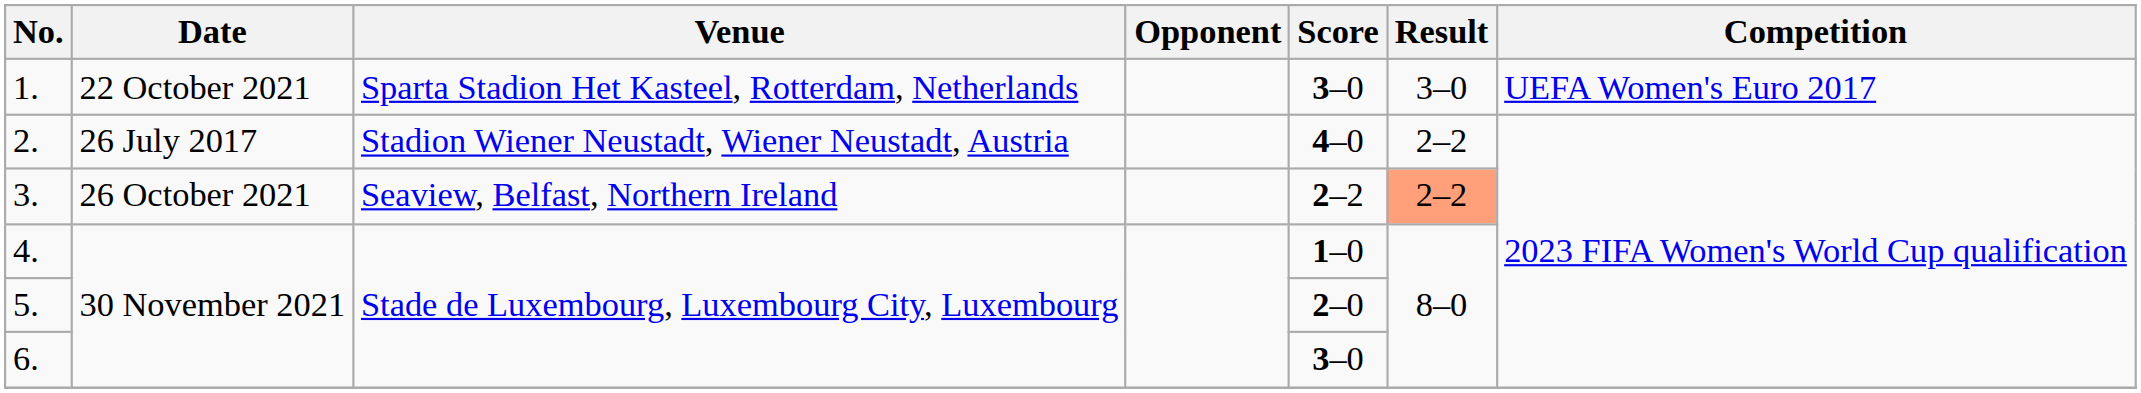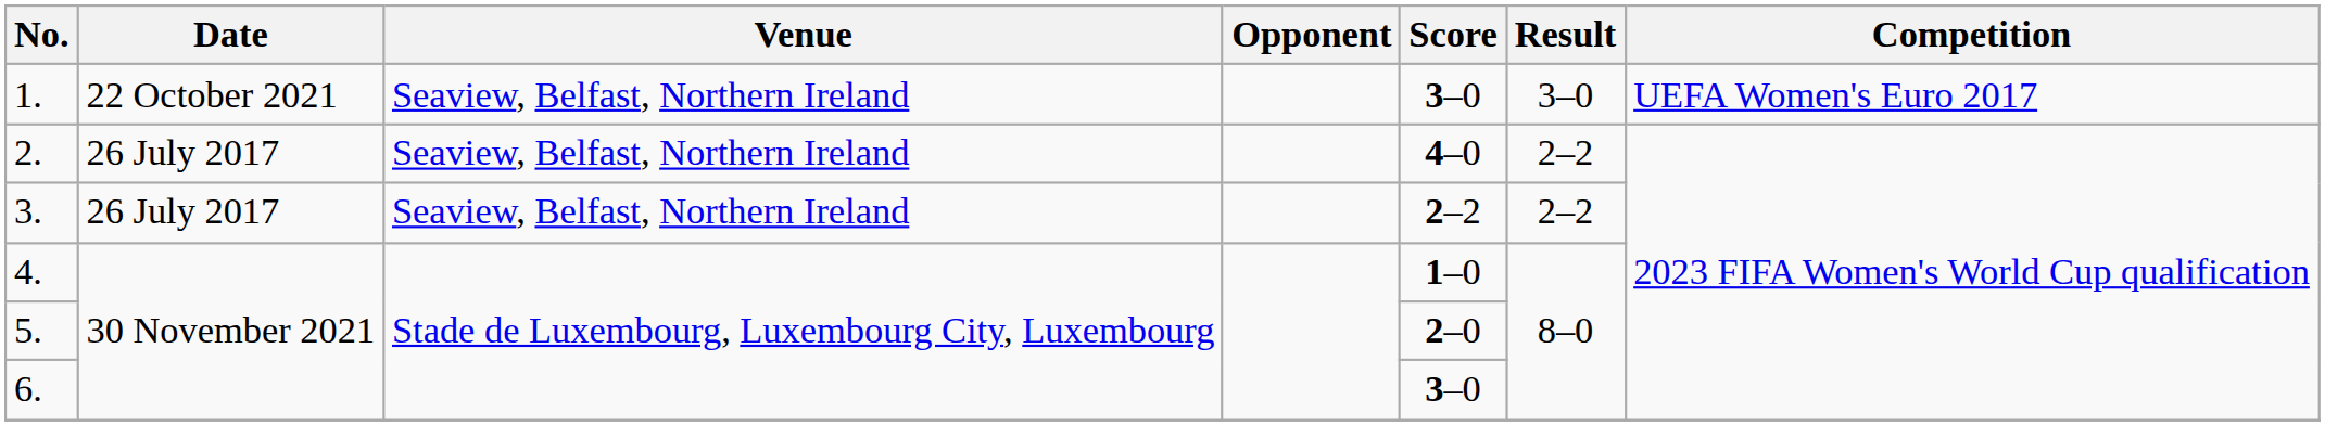1. | Venue: Sparta Stadion Het Kasteel, Rotterdam, Netherlands -> Seaview, Belfast, Northern Ireland
2. | Venue: Stadion Wiener Neustadt, Wiener Neustadt, Austria -> Seaview, Belfast, Northern Ireland
3. | Date: 26 October 2021 -> 26 July 2017
3. | Result: lightsalmon background -> no background
